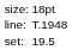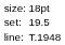rows swapped: set: <-> line:
